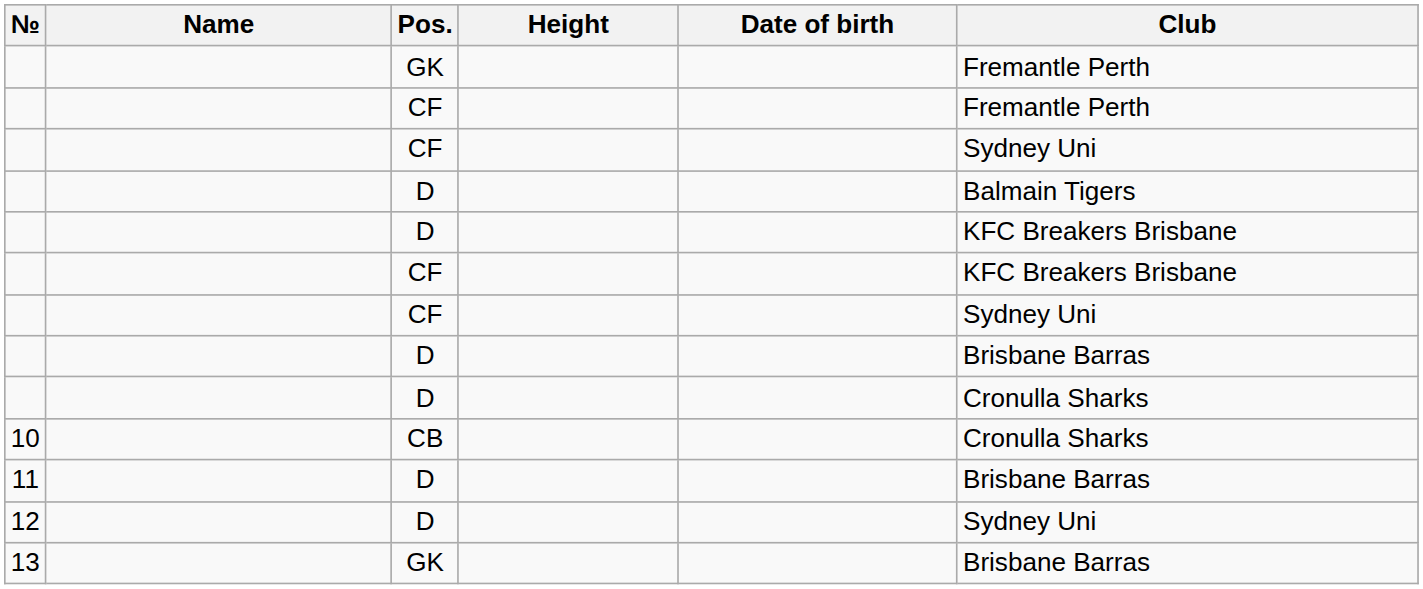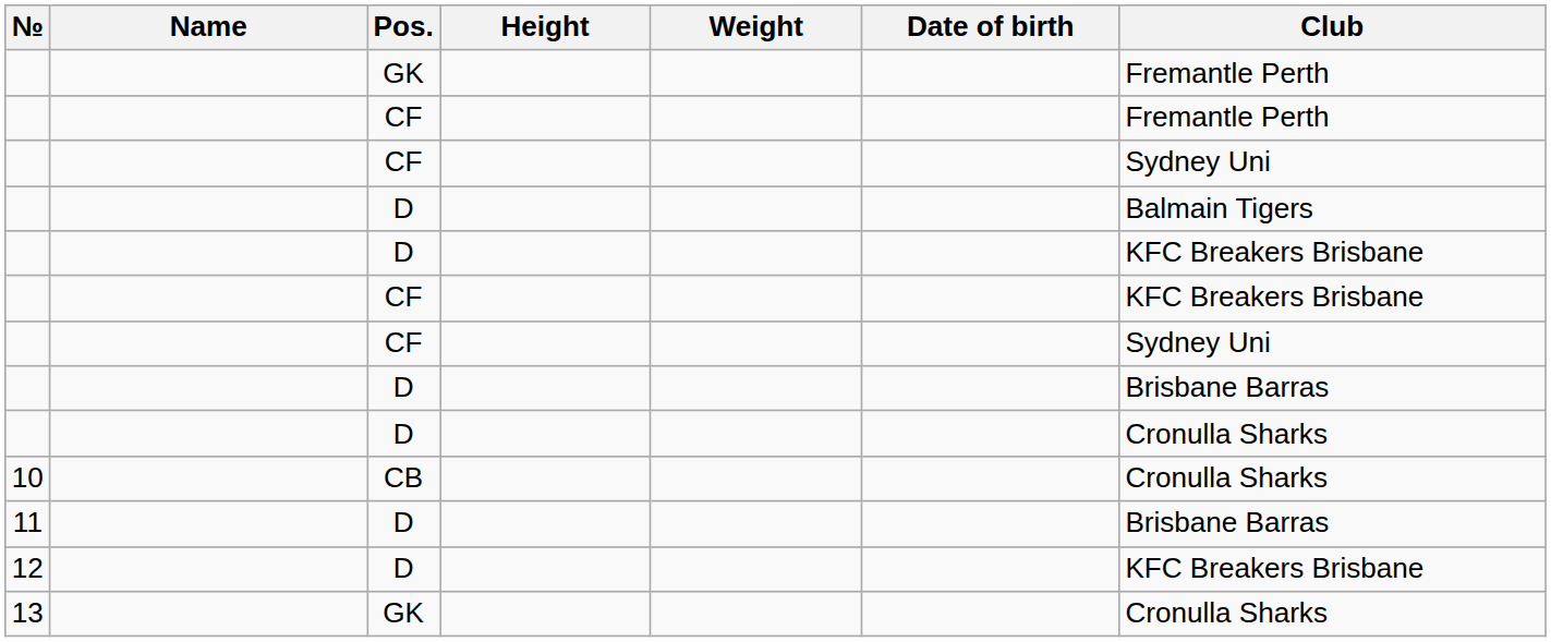+ column: Weight
12 | Club: Sydney Uni -> KFC Breakers Brisbane
13 | Club: Brisbane Barras -> Cronulla Sharks
